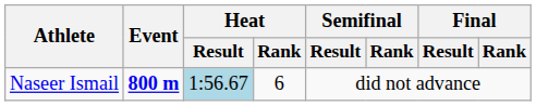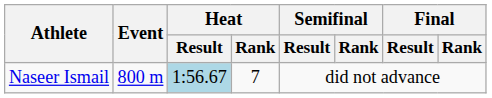Naseer Ismail | Event: bold -> normal
Naseer Ismail | Heat / Rank: 6 -> 7
